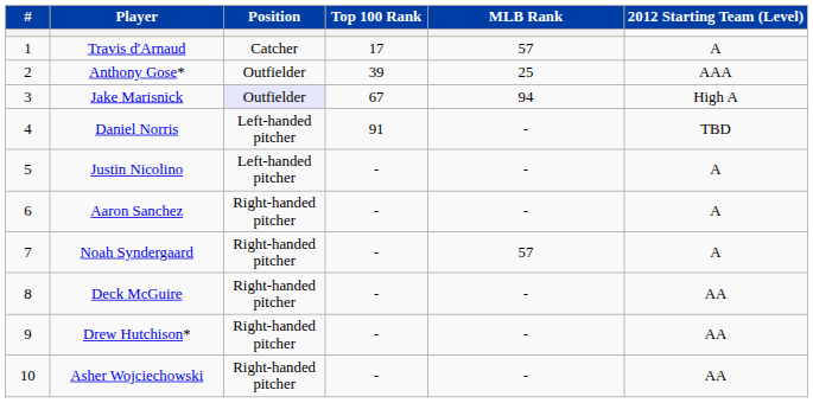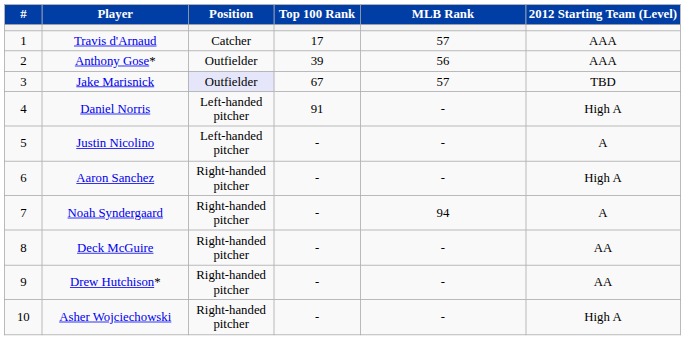Travis d'Arnaud | 2012 Starting Team (Level): A -> AAA
Anthony Gose* | MLB Rank: 25 -> 56
Jake Marisnick | MLB Rank: 94 -> 57
Jake Marisnick | 2012 Starting Team (Level): High A -> TBD
Daniel Norris | 2012 Starting Team (Level): TBD -> High A
Aaron Sanchez | 2012 Starting Team (Level): A -> High A
Noah Syndergaard | MLB Rank: 57 -> 94
Asher Wojciechowski | 2012 Starting Team (Level): AA -> High A
